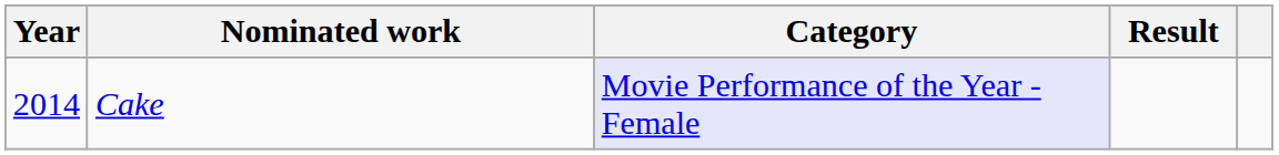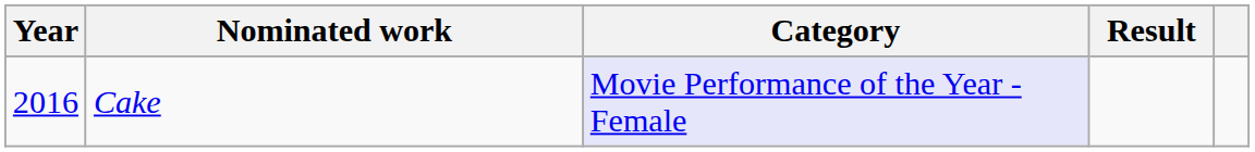Cake | Year: 2014 -> 2016
